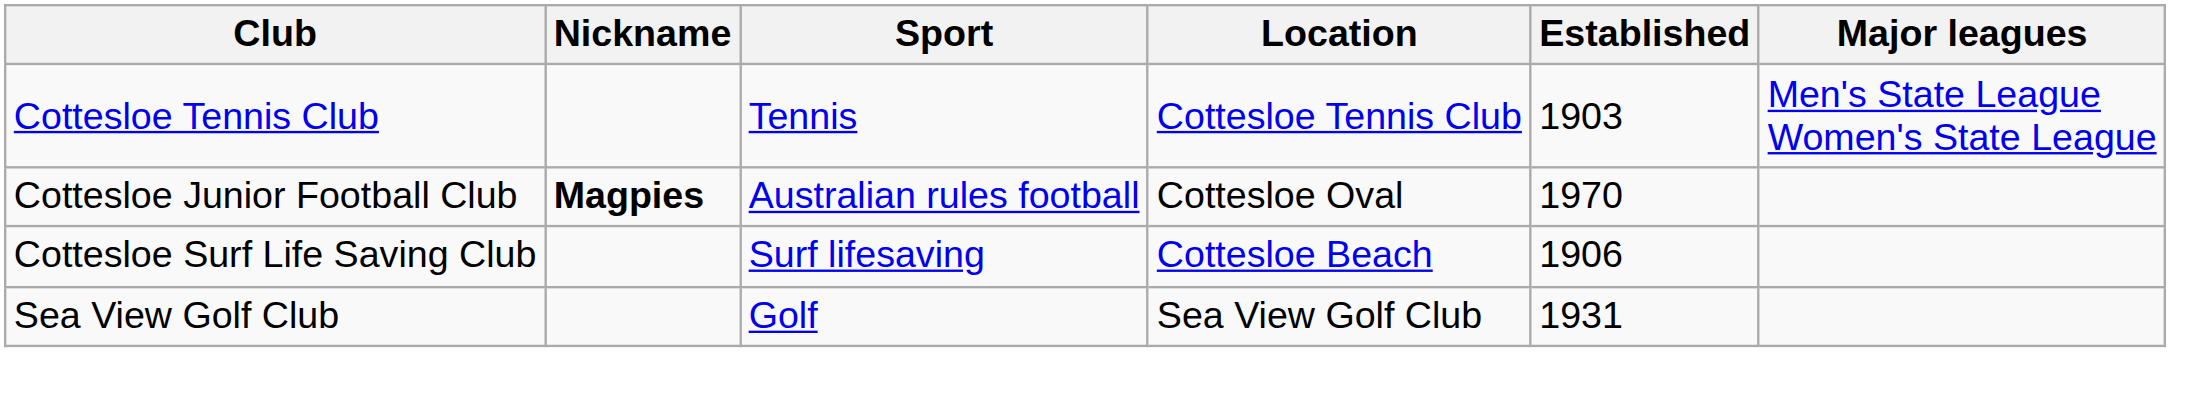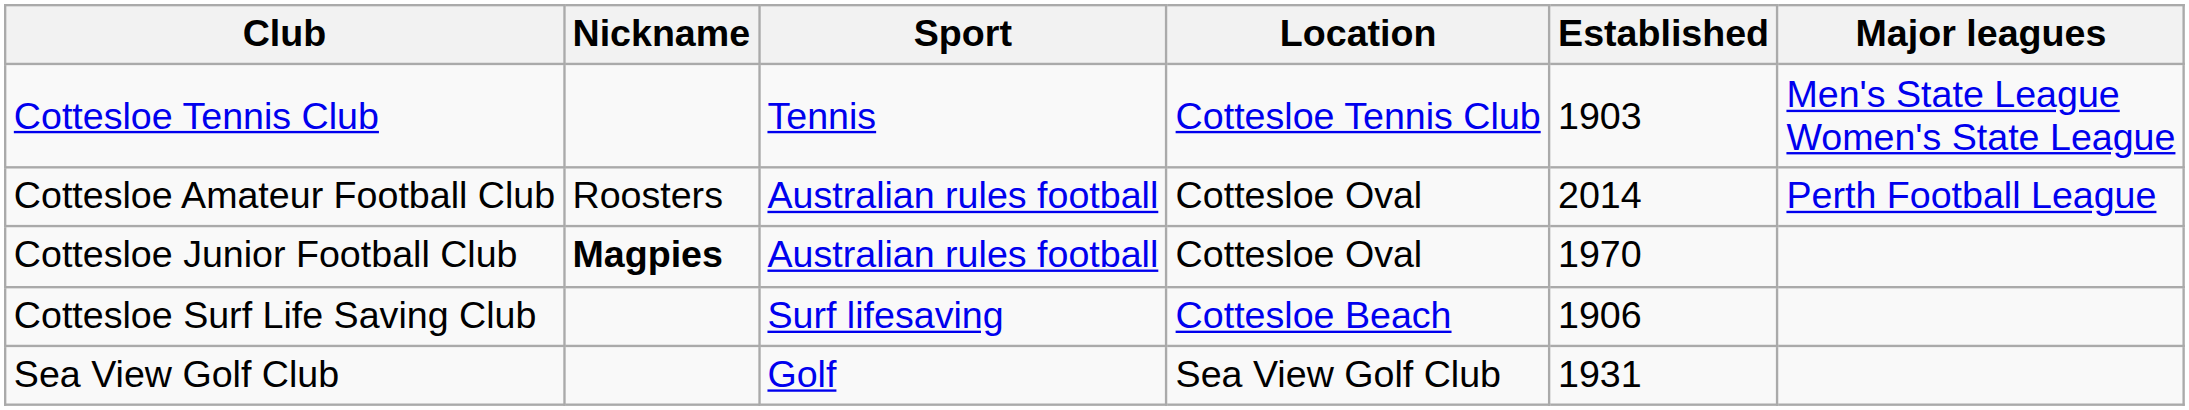+ row: Cottesloe Amateur Football Club | Roosters | Australian rules football | Cottesloe Oval | 2014 | Perth Football League
